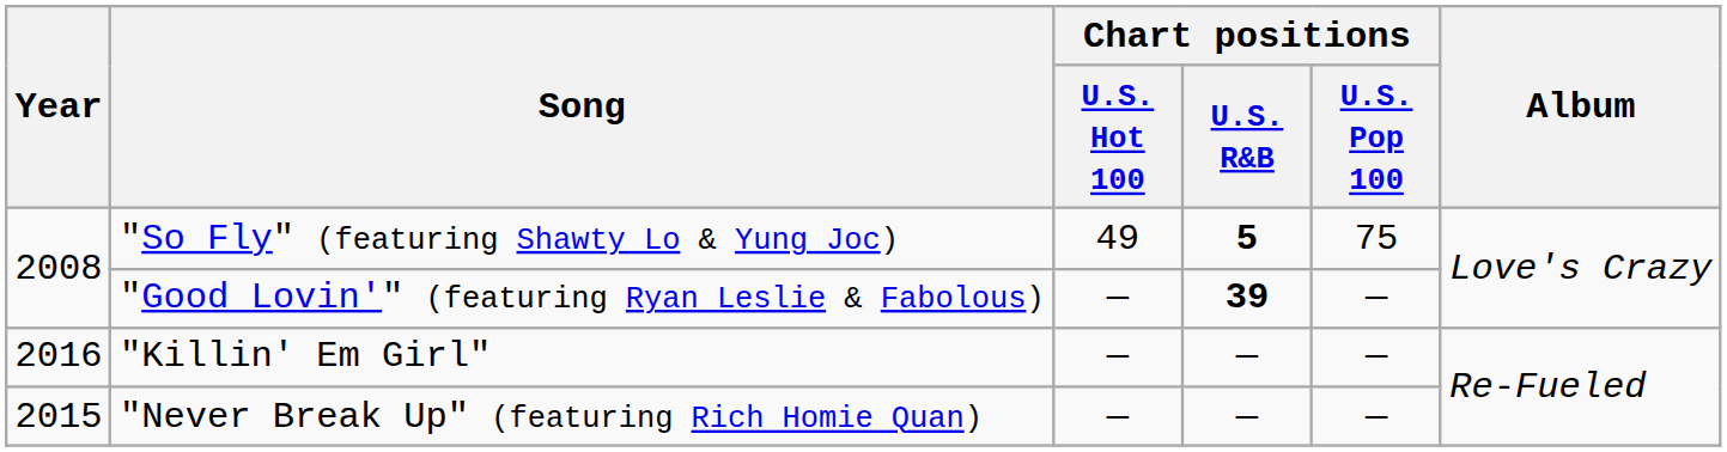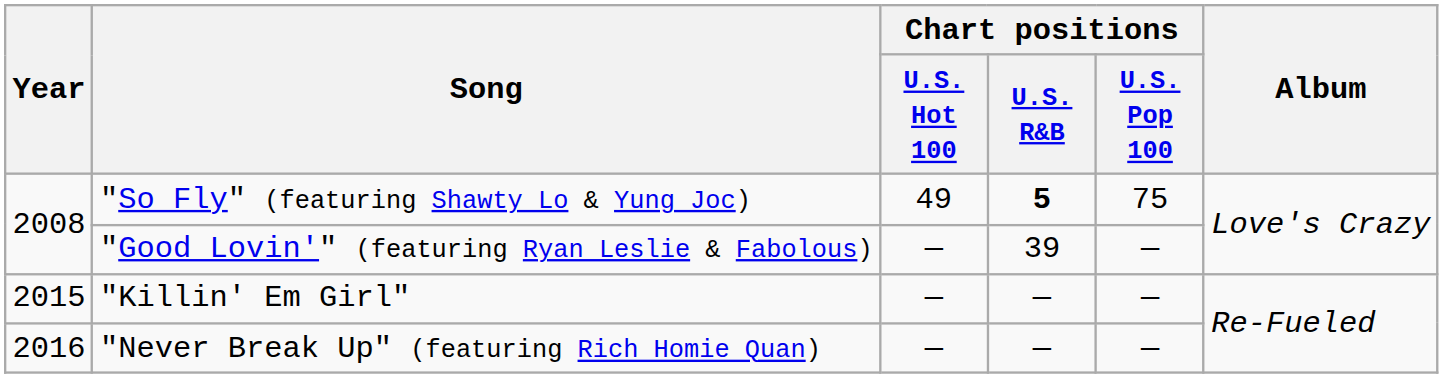"Good Lovin'" (featuring Ryan Leslie & Fabolous) | Chart positions / U.S. R&B: bold -> normal
"Killin' Em Girl" | Year: 2016 -> 2015
"Never Break Up" (featuring Rich Homie Quan) | Year: 2015 -> 2016
